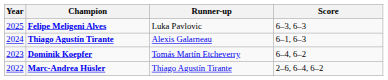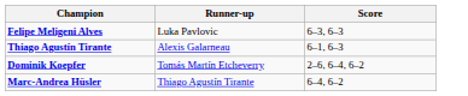- column: Year | 2025 | 2024 | 2023 | 2022
Dominik Koepfer | Score: 6–4, 6–2 -> 2–6, 6–4, 6–2
Marc-Andrea Hüsler | Score: 2–6, 6–4, 6–2 -> 6–4, 6–2
